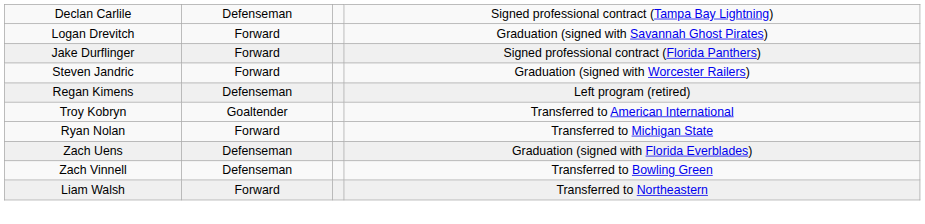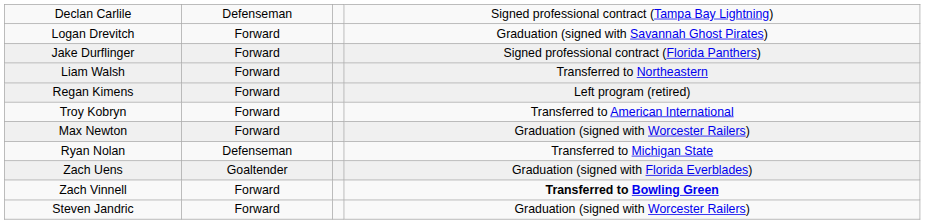rows swapped: Steven Jandric <-> Liam Walsh
Regan Kimens | column 2: Defenseman -> Forward
Troy Kobryn | column 2: Goaltender -> Forward
+ row: Max Newton | Forward | Graduation (signed with Worcester Railers)
Ryan Nolan | column 2: Forward -> Defenseman
Zach Uens | column 2: Defenseman -> Goaltender
Zach Vinnell | column 2: Defenseman -> Forward
Zach Vinnell | column 4: normal -> bold
